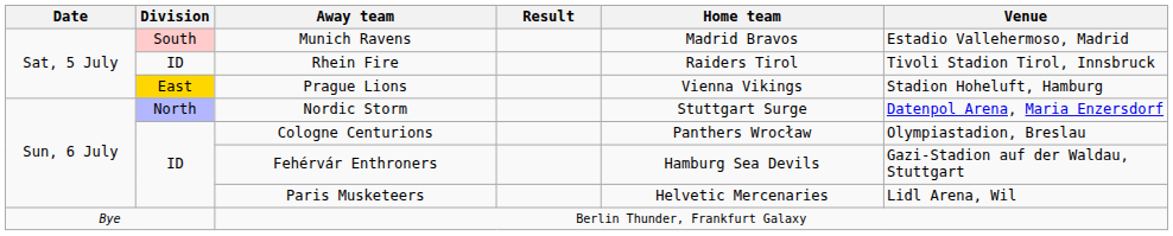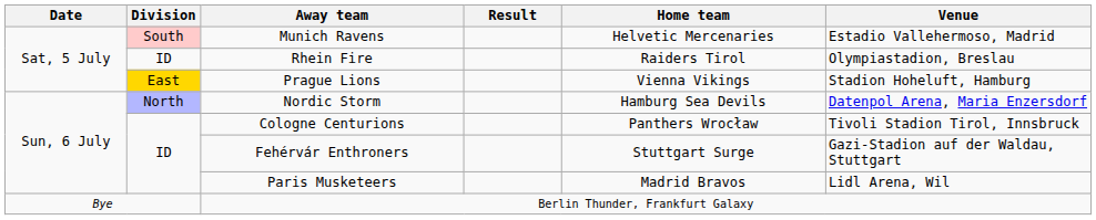Munich Ravens | Home team: Madrid Bravos -> Helvetic Mercenaries
Rhein Fire | Venue: Tivoli Stadion Tirol, Innsbruck -> Olympiastadion, Breslau
Nordic Storm | Home team: Stuttgart Surge -> Hamburg Sea Devils
Cologne Centurions | Venue: Olympiastadion, Breslau -> Tivoli Stadion Tirol, Innsbruck
Fehérvár Enthroners | Home team: Hamburg Sea Devils -> Stuttgart Surge
Paris Musketeers | Home team: Helvetic Mercenaries -> Madrid Bravos
